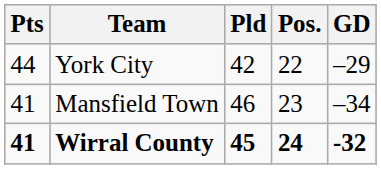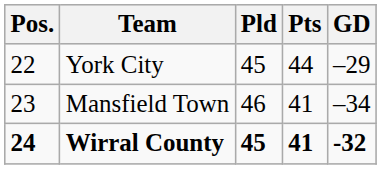columns swapped: Pos. <-> Pts
York City | Pld: 42 -> 45
